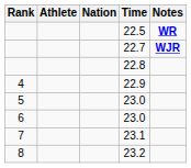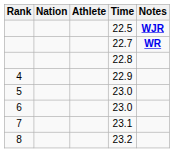columns swapped: Athlete <-> Nation
22.5 | Notes: WR -> WJR
22.7 | Notes: WJR -> WR
